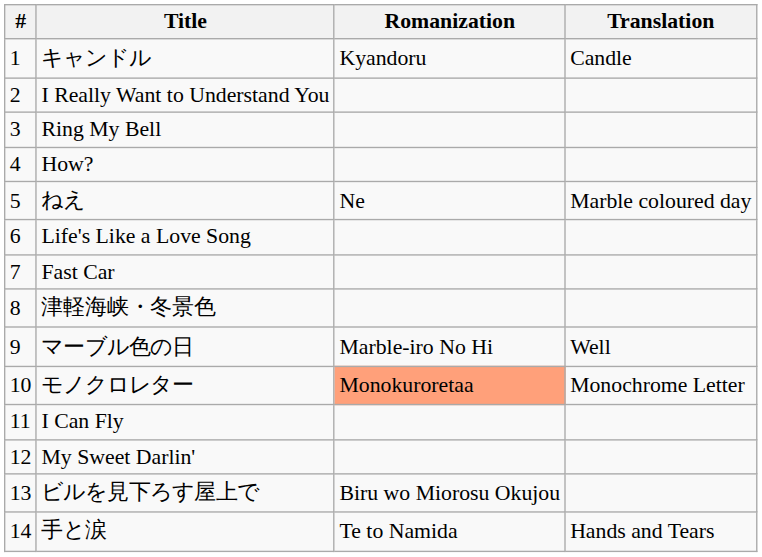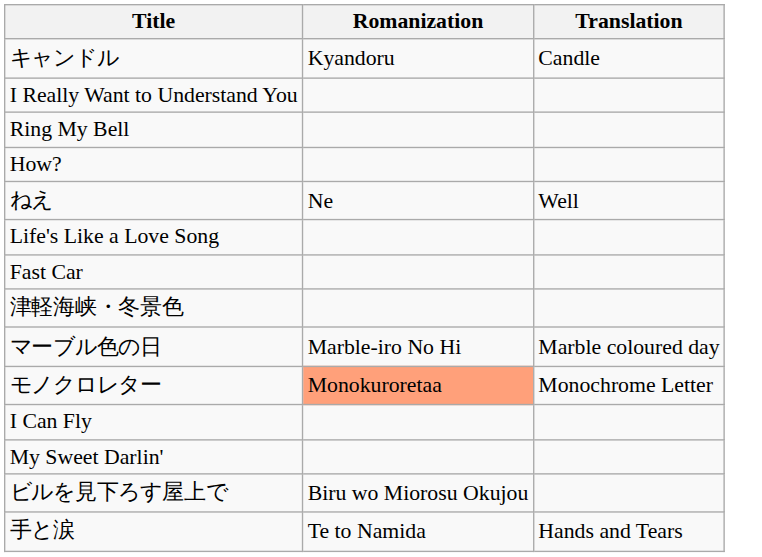- column: # | 1 | 2 | 3 | 4 | 5 | 6 | 7 | 8 | 9 | 10 | 11 | 12 | 13 | 14
ねえ | Translation: Marble coloured day -> Well
マーブル色の日 | Translation: Well -> Marble coloured day
